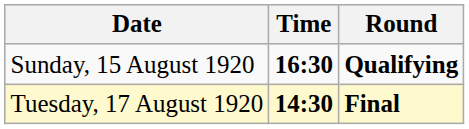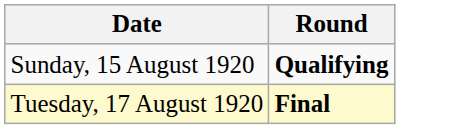- column: Time | 16:30 | 14:30
